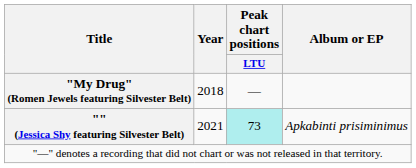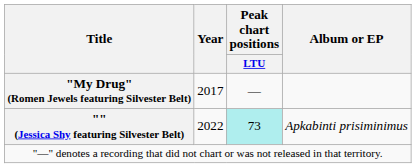"My Drug" (Romen Jewels featuring Silvester Belt) | Year: 2018 -> 2017
"" (Jessica Shy featuring Silvester Belt) | Year: 2021 -> 2022
